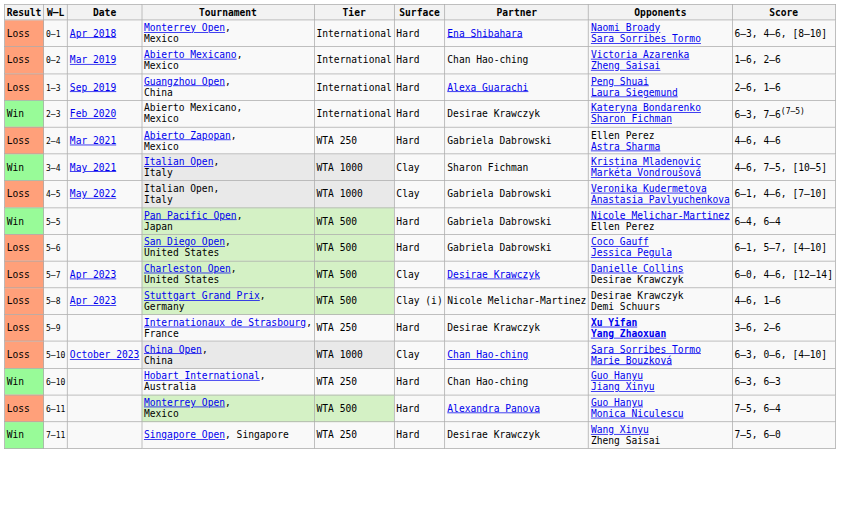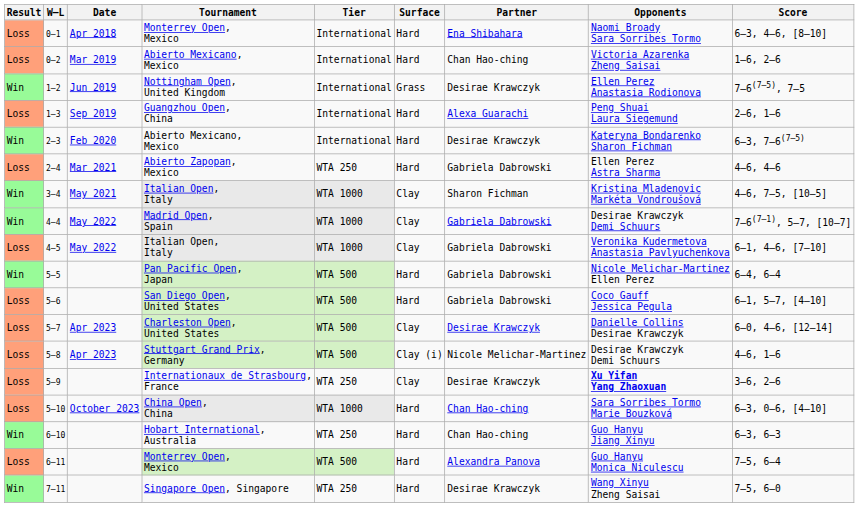+ row: Win | 1–2 | Jun 2019 | Nottingham Open, United Kingdom | International | Grass | Desirae Krawczyk | Ellen Perez Anastasia Rodionova | 7–6(7–5), 7–5
+ row: Win | 4–4 | May 2022 | Madrid Open, Spain | WTA 1000 | Clay | Gabriela Dabrowski | Desirae Krawczyk Demi Schuurs | 7–6(7–1), 5–7, [10–7]
5–9 | Surface: Hard -> Clay
5–10 | Surface: Clay -> Hard
